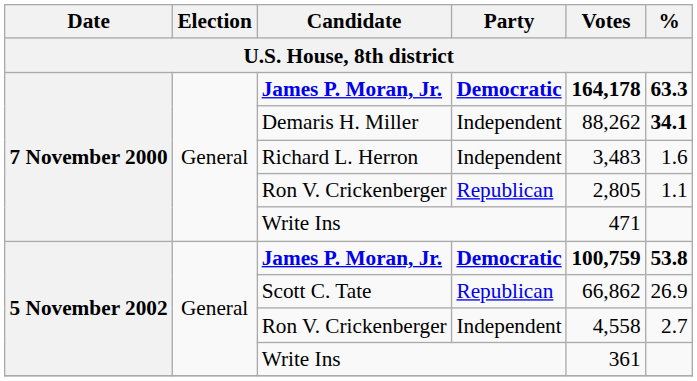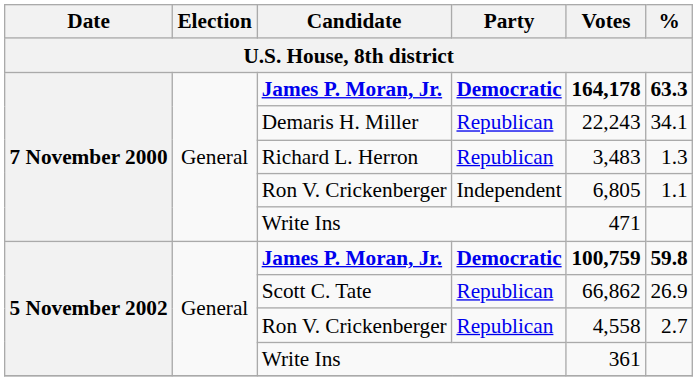Demaris H. Miller | Party: Independent -> Republican
Demaris H. Miller | Votes: 88,262 -> 22,243
Demaris H. Miller | %: bold -> normal
Richard L. Herron | Party: Independent -> Republican
Richard L. Herron | %: 1.6 -> 1.3
7 November 2000 / Ron V. Crickenberger | Party: Republican -> Independent
7 November 2000 / Ron V. Crickenberger | Votes: 2,805 -> 6,805
5 November 2002 / James P. Moran, Jr. | %: 53.8 -> 59.8
5 November 2002 / Ron V. Crickenberger | Party: Independent -> Republican
